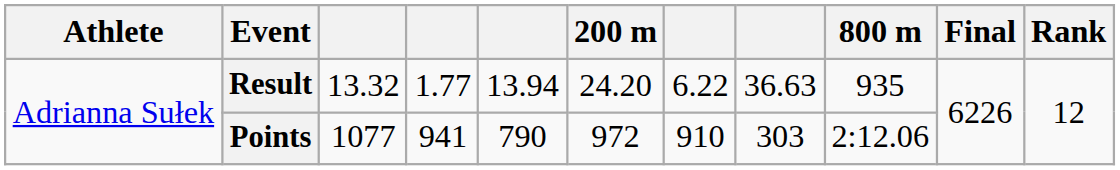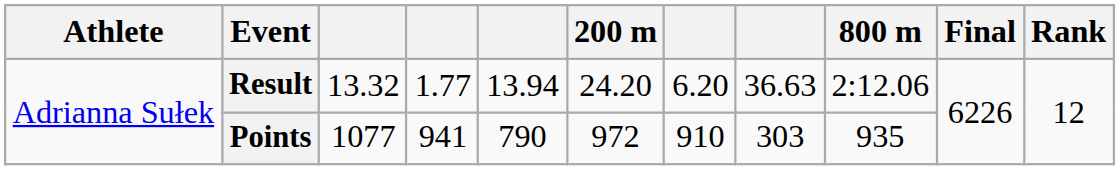Result | column 7: 6.22 -> 6.20
Result | 800 m: 935 -> 2:12.06
Points | 800 m: 2:12.06 -> 935
